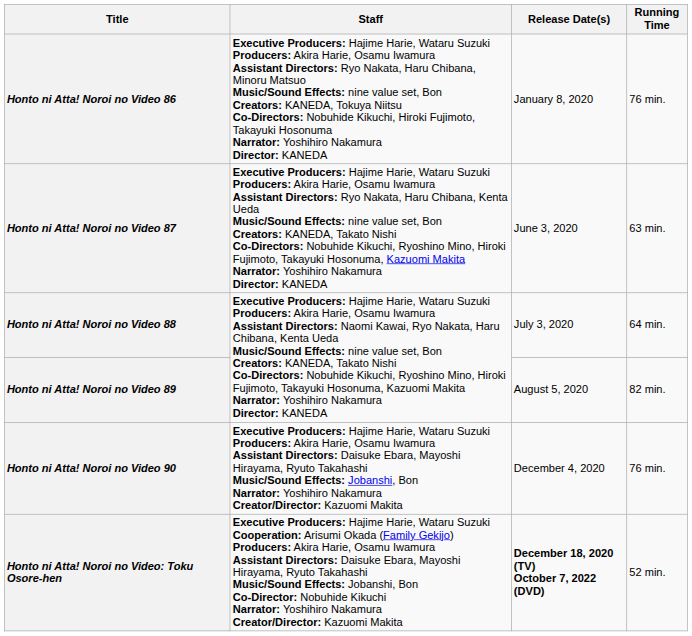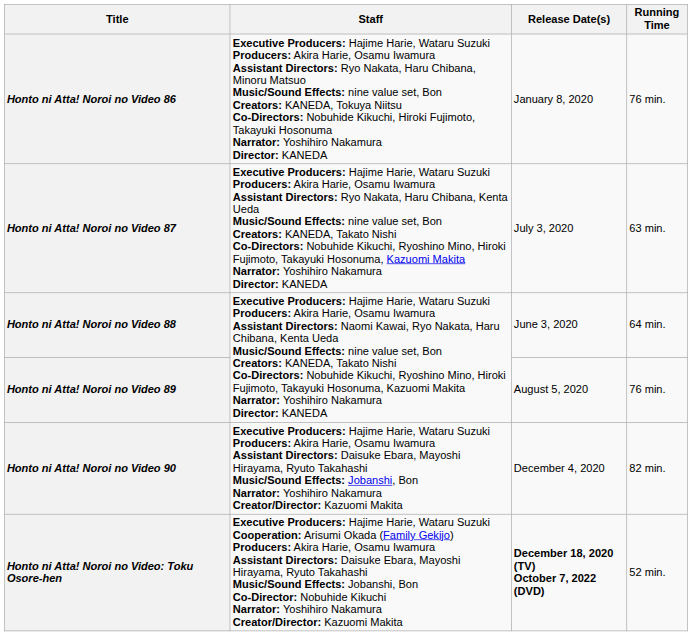Honto ni Atta! Noroi no Video 87 | Release Date(s): June 3, 2020 -> July 3, 2020
Honto ni Atta! Noroi no Video 88 | Release Date(s): July 3, 2020 -> June 3, 2020
Honto ni Atta! Noroi no Video 89 | Running Time: 82 min. -> 76 min.
Honto ni Atta! Noroi no Video 90 | Running Time: 76 min. -> 82 min.
